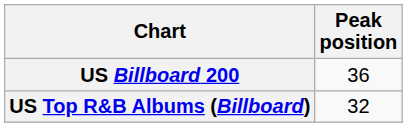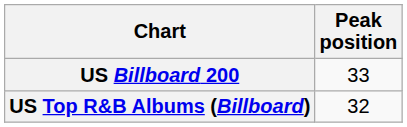US Billboard 200 | Peak position: 36 -> 33
